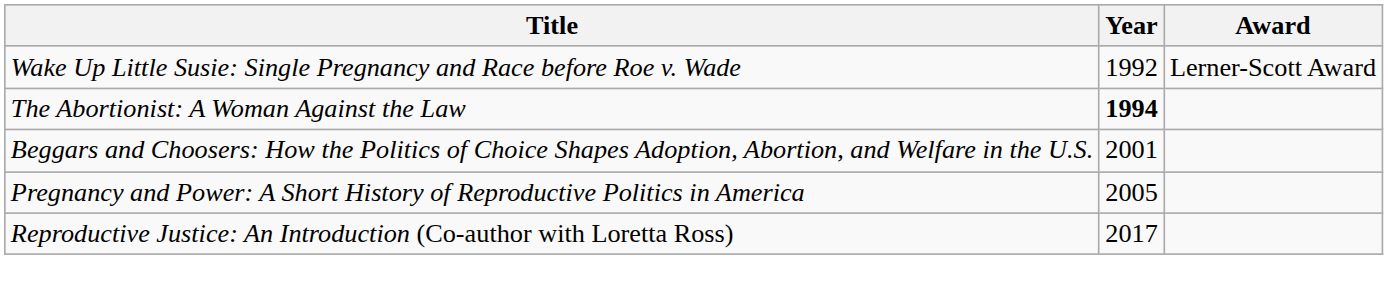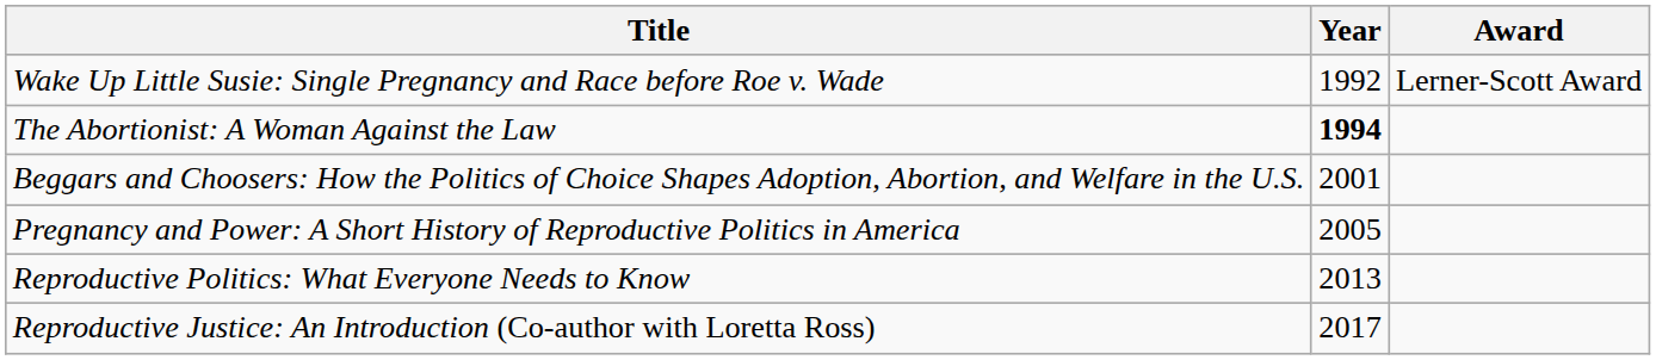+ row: Reproductive Politics: What Everyone Needs to Know | 2013
